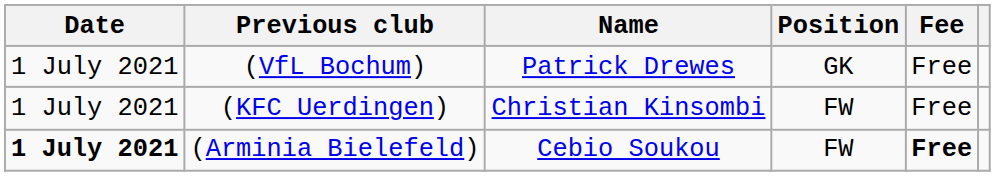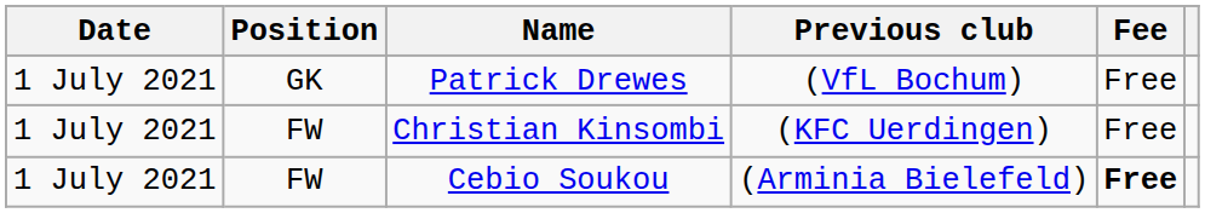columns swapped: Position <-> Previous club
Cebio Soukou | Date: bold -> normal
